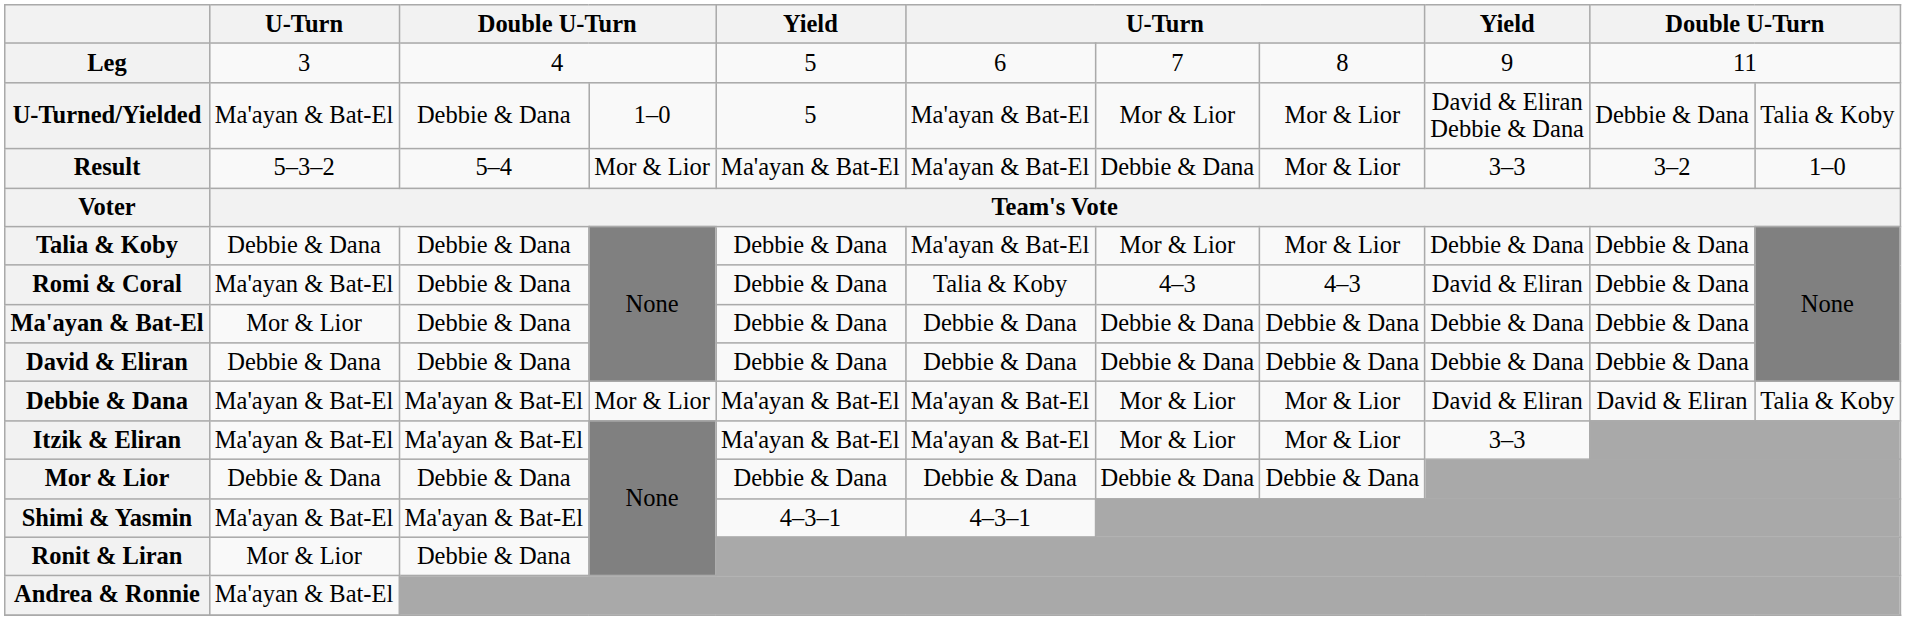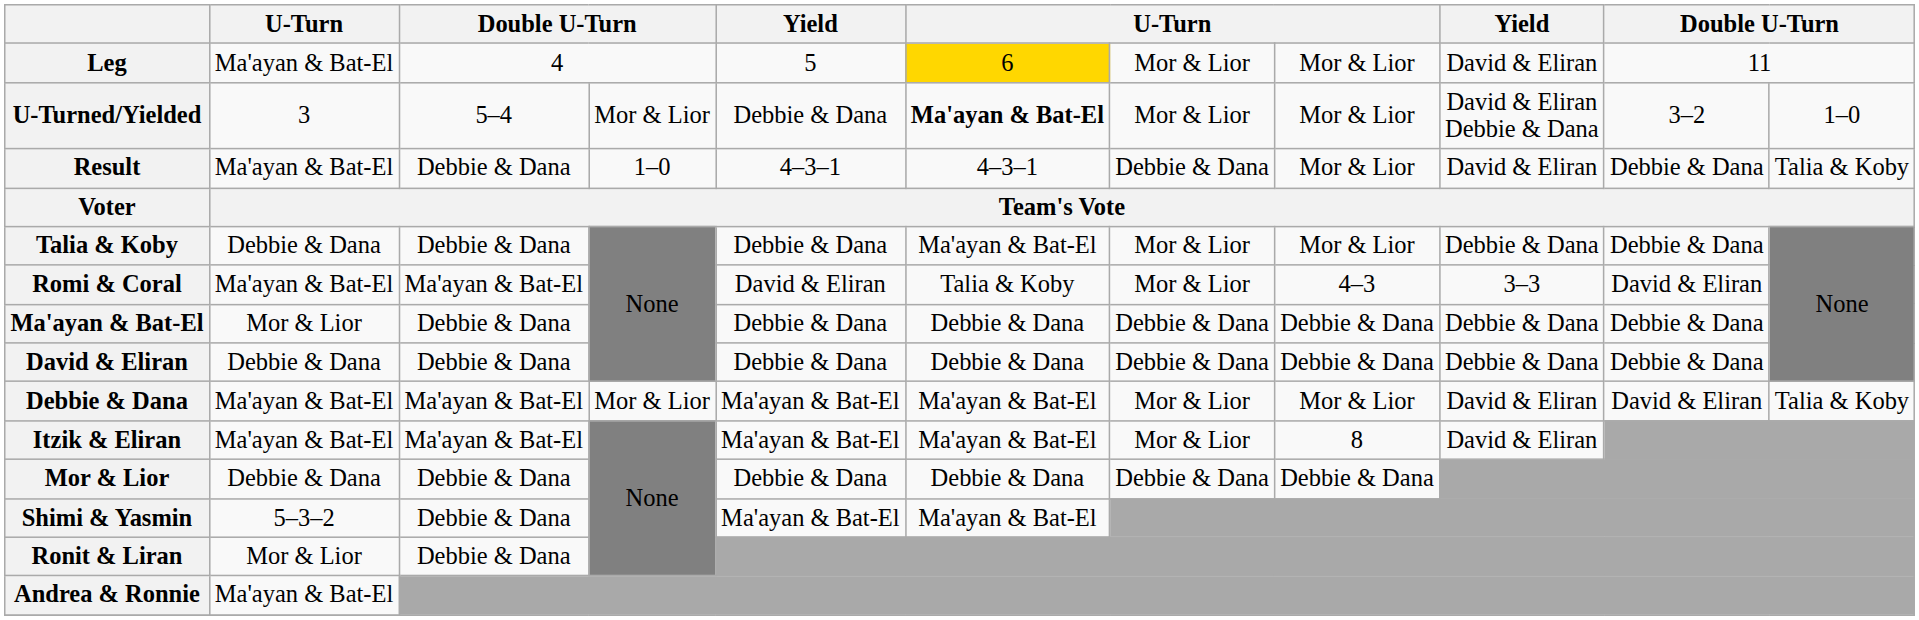Leg | column 2: 3 -> Ma'ayan & Bat-El
Leg | column 6: no background -> gold background
Leg | column 7: 7 -> Mor & Lior
Leg | column 8: 8 -> Mor & Lior
Leg | column 9: 9 -> David & Eliran
U-Turned/Yielded | column 2: Ma'ayan & Bat-El -> 3
U-Turned/Yielded | column 3: Debbie & Dana -> 5–4
U-Turned/Yielded | column 4: 1–0 -> Mor & Lior
U-Turned/Yielded | column 5: 5 -> Debbie & Dana
U-Turned/Yielded | column 6: normal -> bold
U-Turned/Yielded | column 10: Debbie & Dana -> 3–2
U-Turned/Yielded | column 11: Talia & Koby -> 1–0
Result | column 2: 5–3–2 -> Ma'ayan & Bat-El
Result | column 3: 5–4 -> Debbie & Dana
Result | column 4: Mor & Lior -> 1–0
Result | column 5: Ma'ayan & Bat-El -> 4–3–1
Result | column 6: Ma'ayan & Bat-El -> 4–3–1
Result | column 9: 3–3 -> David & Eliran
Result | column 10: 3–2 -> Debbie & Dana
Result | column 11: 1–0 -> Talia & Koby
Romi & Coral | column 3: Debbie & Dana -> Ma'ayan & Bat-El
Romi & Coral | column 5: Debbie & Dana -> David & Eliran
Romi & Coral | column 7: 4–3 -> Mor & Lior
Romi & Coral | column 9: David & Eliran -> 3–3
Romi & Coral | column 10: Debbie & Dana -> David & Eliran
Itzik & Eliran | column 8: Mor & Lior -> 8
Itzik & Eliran | column 9: 3–3 -> David & Eliran
Shimi & Yasmin | column 2: Ma'ayan & Bat-El -> 5–3–2
Shimi & Yasmin | column 3: Ma'ayan & Bat-El -> Debbie & Dana
Shimi & Yasmin | column 5: 4–3–1 -> Ma'ayan & Bat-El
Shimi & Yasmin | column 6: 4–3–1 -> Ma'ayan & Bat-El
